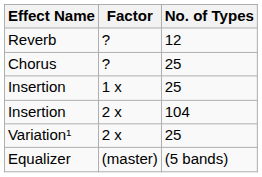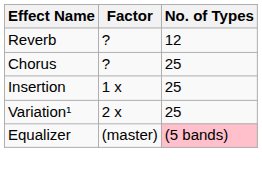- row: Insertion | 2 x | 104
Equalizer | No. of Types: no background -> pink background
